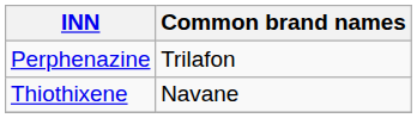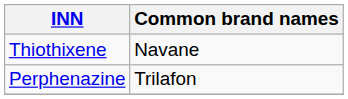rows swapped: Perphenazine <-> Thiothixene
